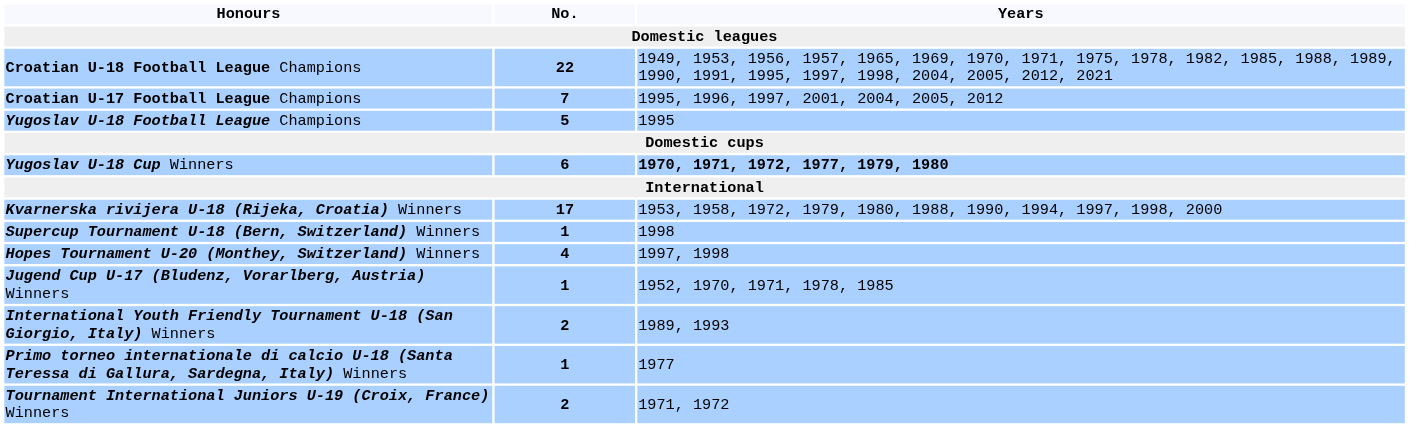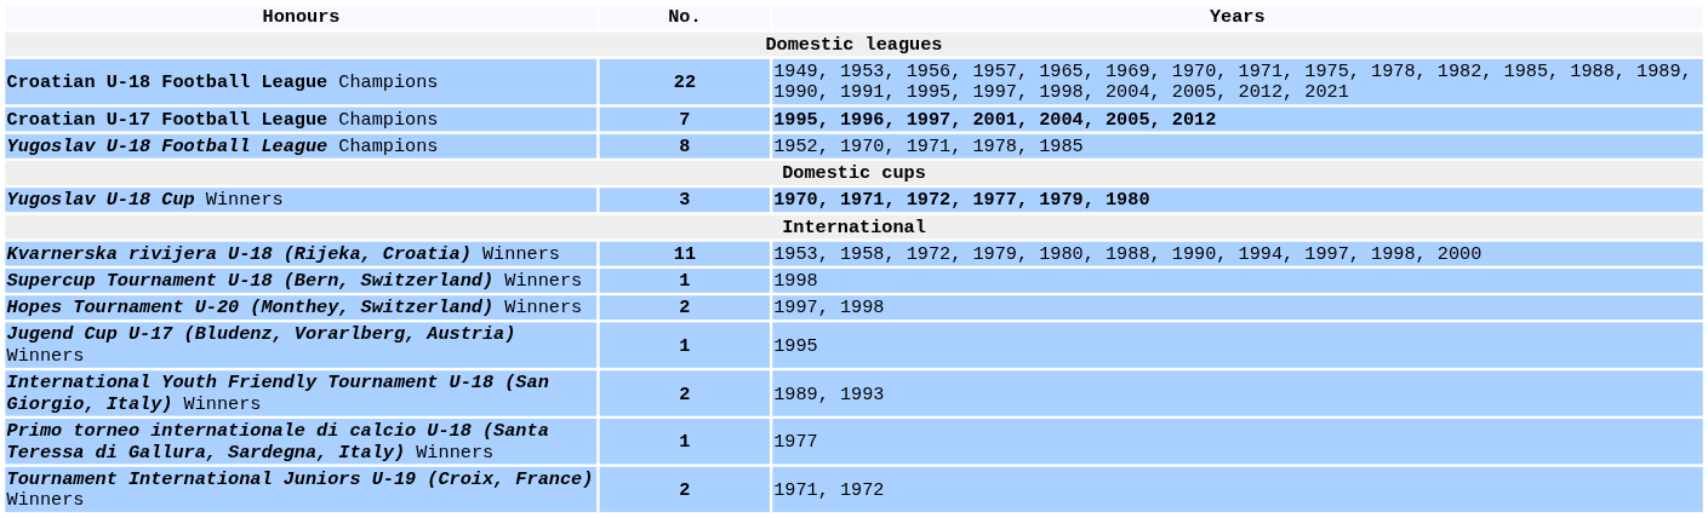Croatian U-17 Football League Champions | Years: normal -> bold
Yugoslav U-18 Football League Champions | No.: 5 -> 8
Yugoslav U-18 Football League Champions | Years: 1995 -> 1952, 1970, 1971, 1978, 1985
Yugoslav U-18 Cup Winners | No.: 6 -> 3
Kvarnerska rivijera U-18 (Rijeka, Croatia) Winners | No.: 17 -> 11
Hopes Tournament U-20 (Monthey, Switzerland) Winners | No.: 4 -> 2
Jugend Cup U-17 (Bludenz, Vorarlberg, Austria) Winners | Years: 1952, 1970, 1971, 1978, 1985 -> 1995
